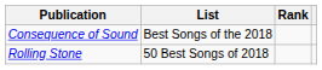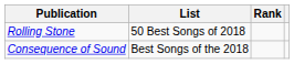rows swapped: Consequence of Sound <-> Rolling Stone
